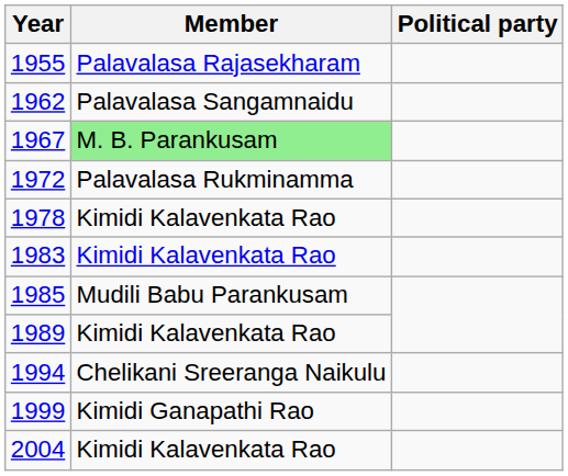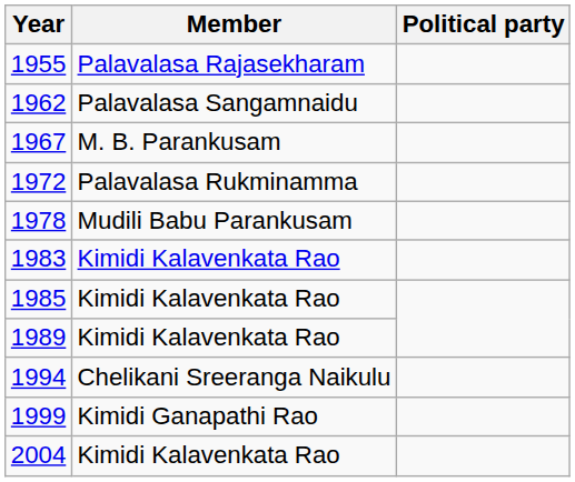1967 | Member: lightgreen background -> no background
1978 | Member: Kimidi Kalavenkata Rao -> Mudili Babu Parankusam
1985 | Member: Mudili Babu Parankusam -> Kimidi Kalavenkata Rao
